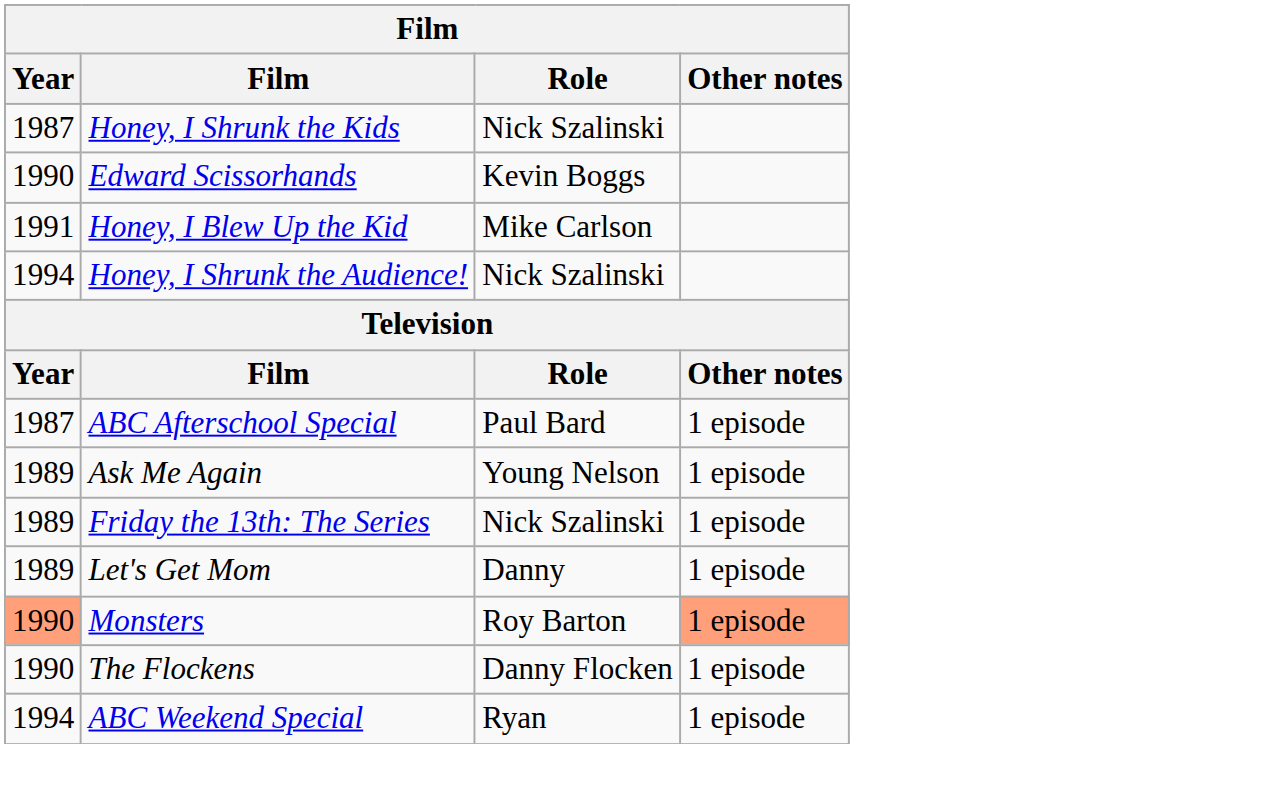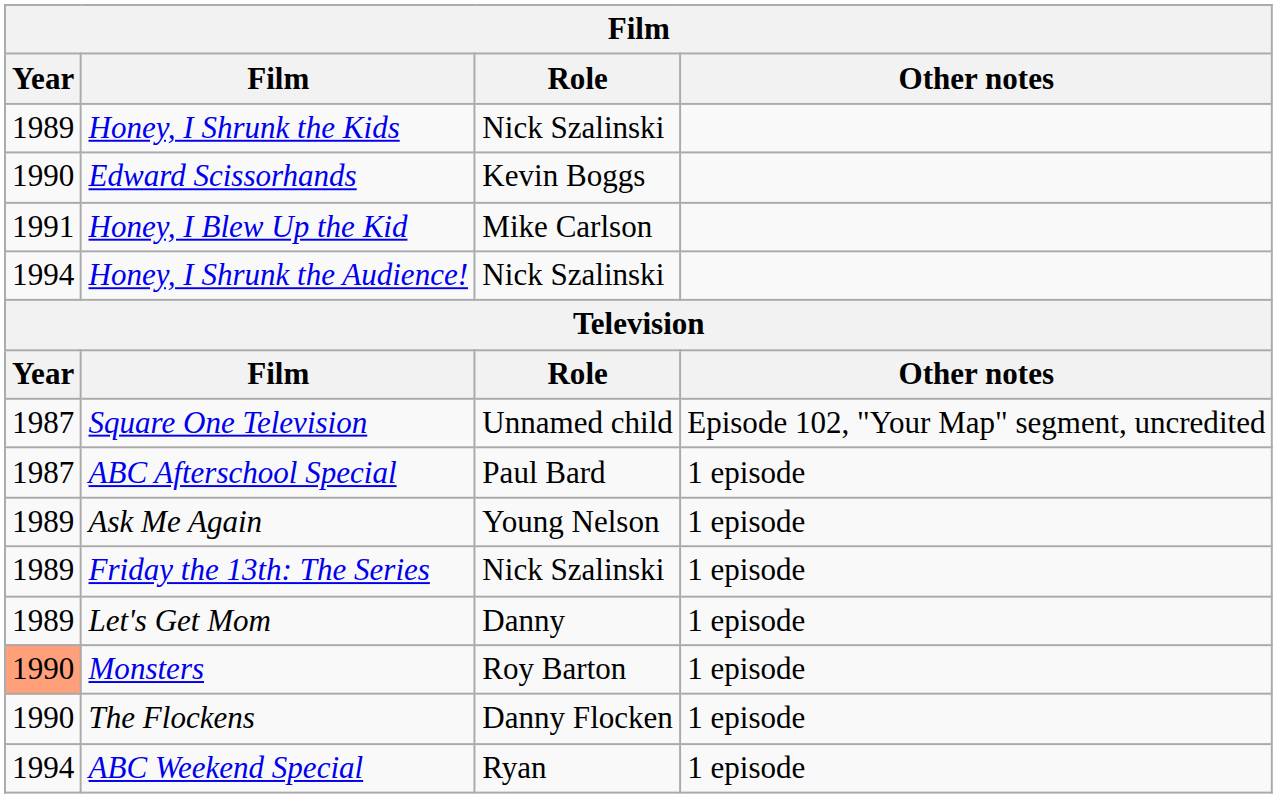Honey, I Shrunk the Kids | Year: 1987 -> 1989
+ row: 1987 | Square One Television | Unnamed child | Episode 102, "Your Map" segment, uncredited
Monsters | Other notes: lightsalmon background -> no background
